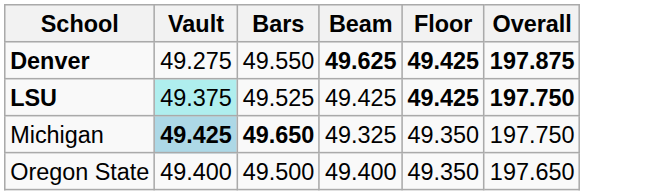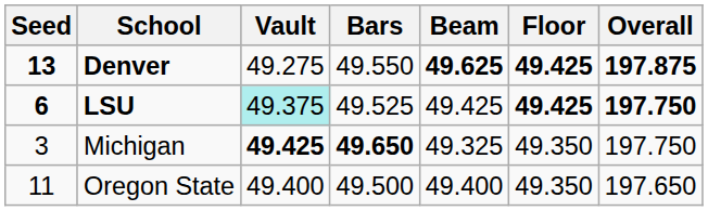+ column: Seed | 13 | 6 | 3 | 11
Michigan | Vault: lightblue background -> no background
